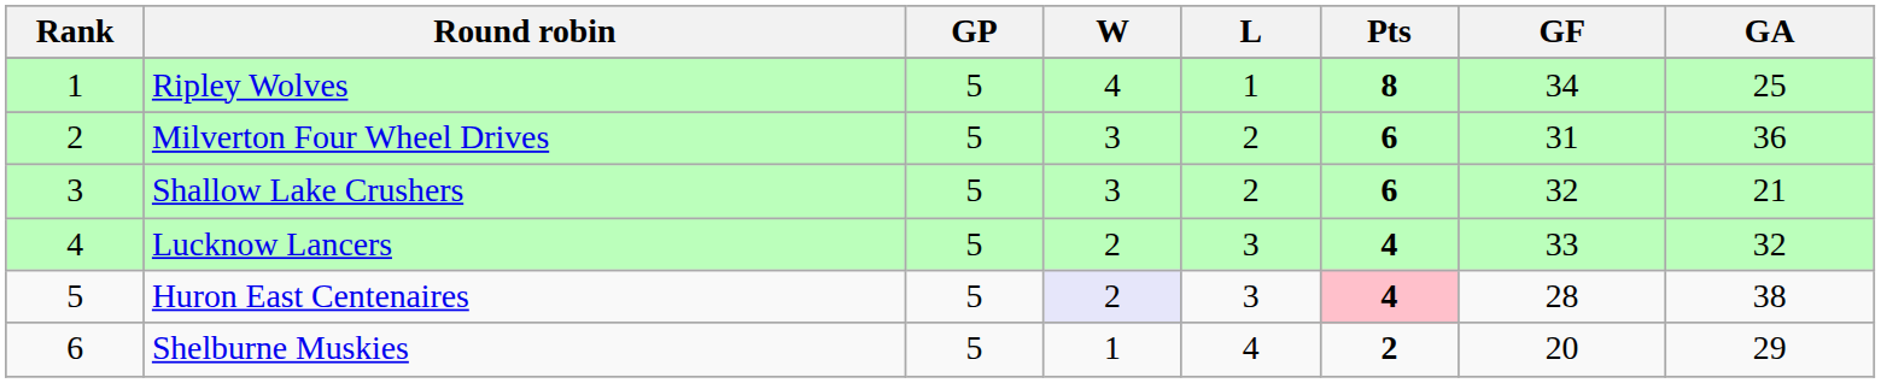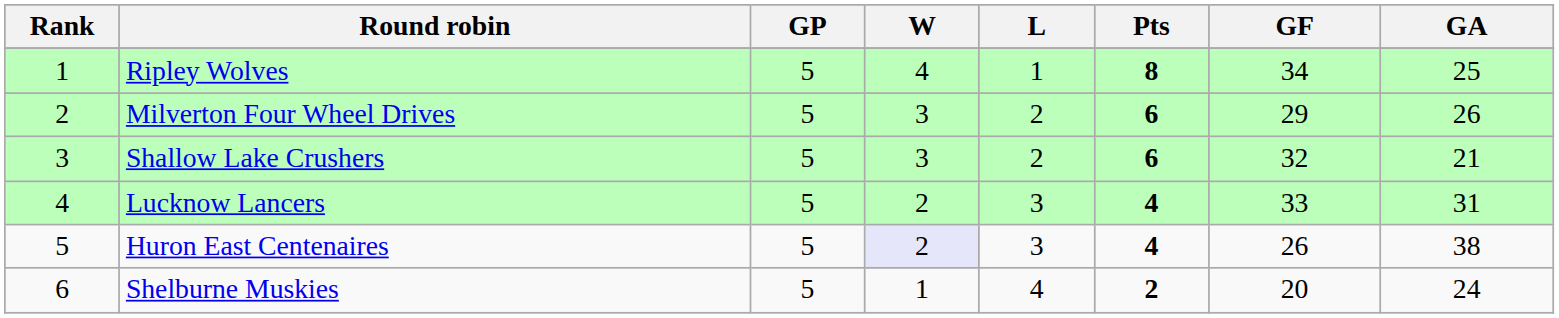Milverton Four Wheel Drives | GF: 31 -> 29
Milverton Four Wheel Drives | GA: 36 -> 26
Lucknow Lancers | GA: 32 -> 31
Huron East Centenaires | Pts: pink background -> no background
Huron East Centenaires | GF: 28 -> 26
Shelburne Muskies | GA: 29 -> 24
